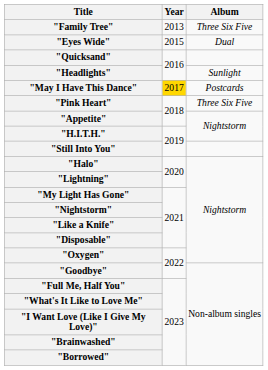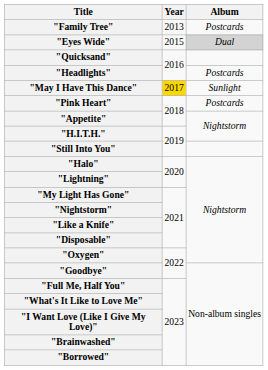"Family Tree" | Album: Three Six Five -> Postcards
"Eyes Wide" | Album: no background -> lightgrey background
"Headlights" | Album: Sunlight -> Postcards
"May I Have This Dance" | Album: Postcards -> Sunlight
"Pink Heart" | Album: Three Six Five -> Postcards
